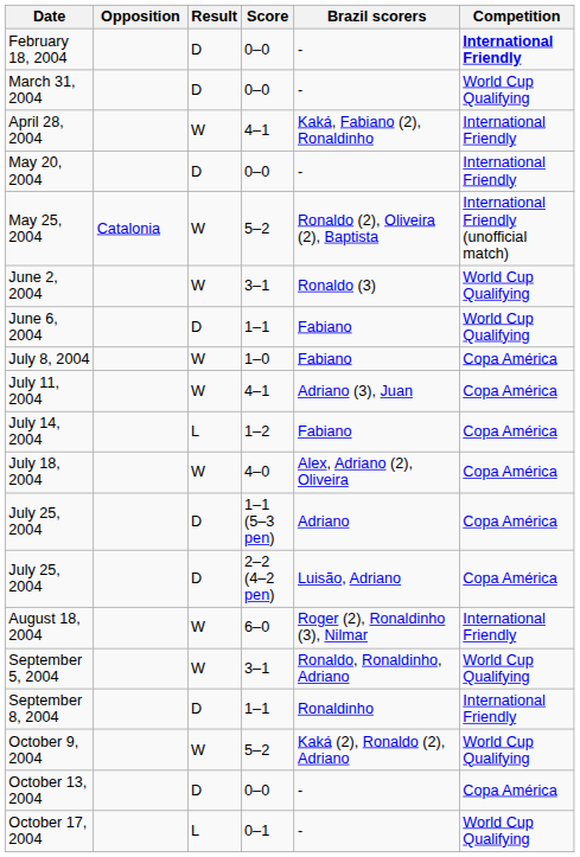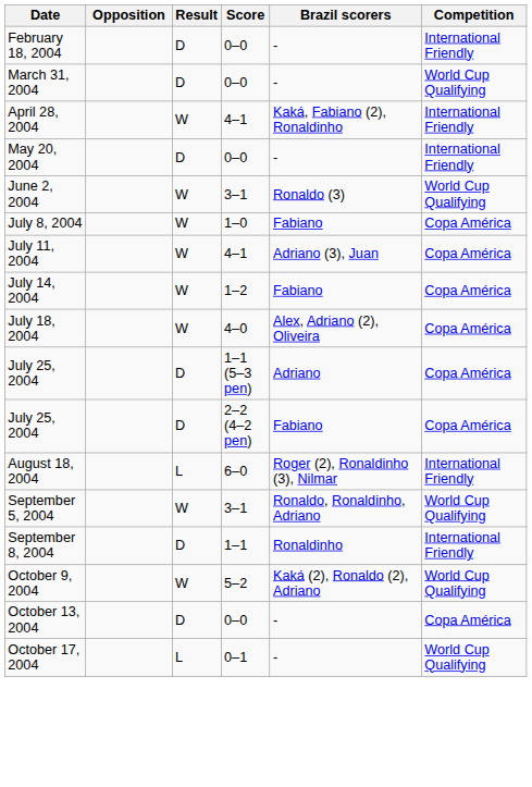February 18, 2004 | Competition: bold -> normal
- row: May 25, 2004 | Catalonia | W | 5–2 | Ronaldo (2), Oliveira (2), Baptista | International Friendly (unofficial match)
- row: June 6, 2004 | D | 1–1 | Fabiano | World Cup Qualifying
July 14, 2004 | Result: L -> W
July 25, 2004 / 2–2 (4–2 pen) | Brazil scorers: Luisão, Adriano -> Fabiano
August 18, 2004 | Result: W -> L
